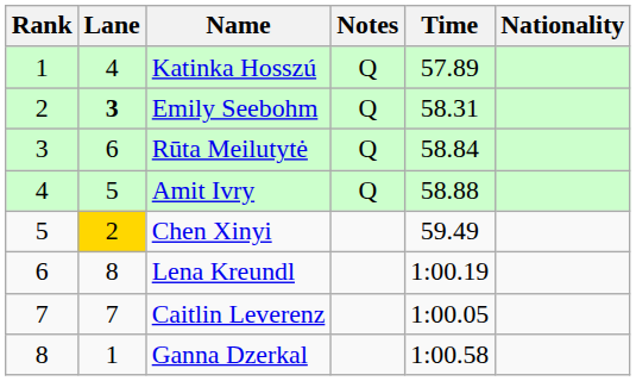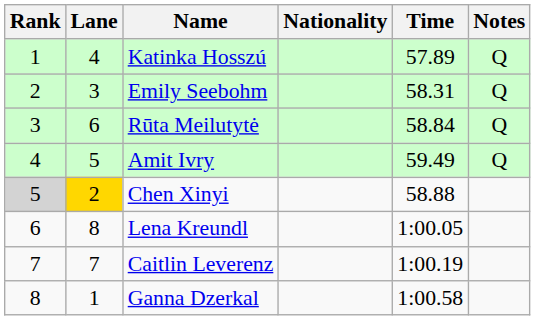columns swapped: Nationality <-> Notes
Emily Seebohm | Lane: bold -> normal
Amit Ivry | Time: 58.88 -> 59.49
Chen Xinyi | Rank: no background -> lightgrey background
Chen Xinyi | Time: 59.49 -> 58.88
Lena Kreundl | Time: 1:00.19 -> 1:00.05
Caitlin Leverenz | Time: 1:00.05 -> 1:00.19
